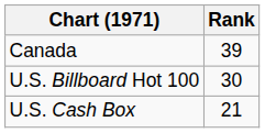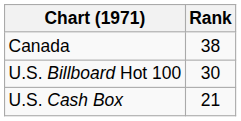Canada | Rank: 39 -> 38
